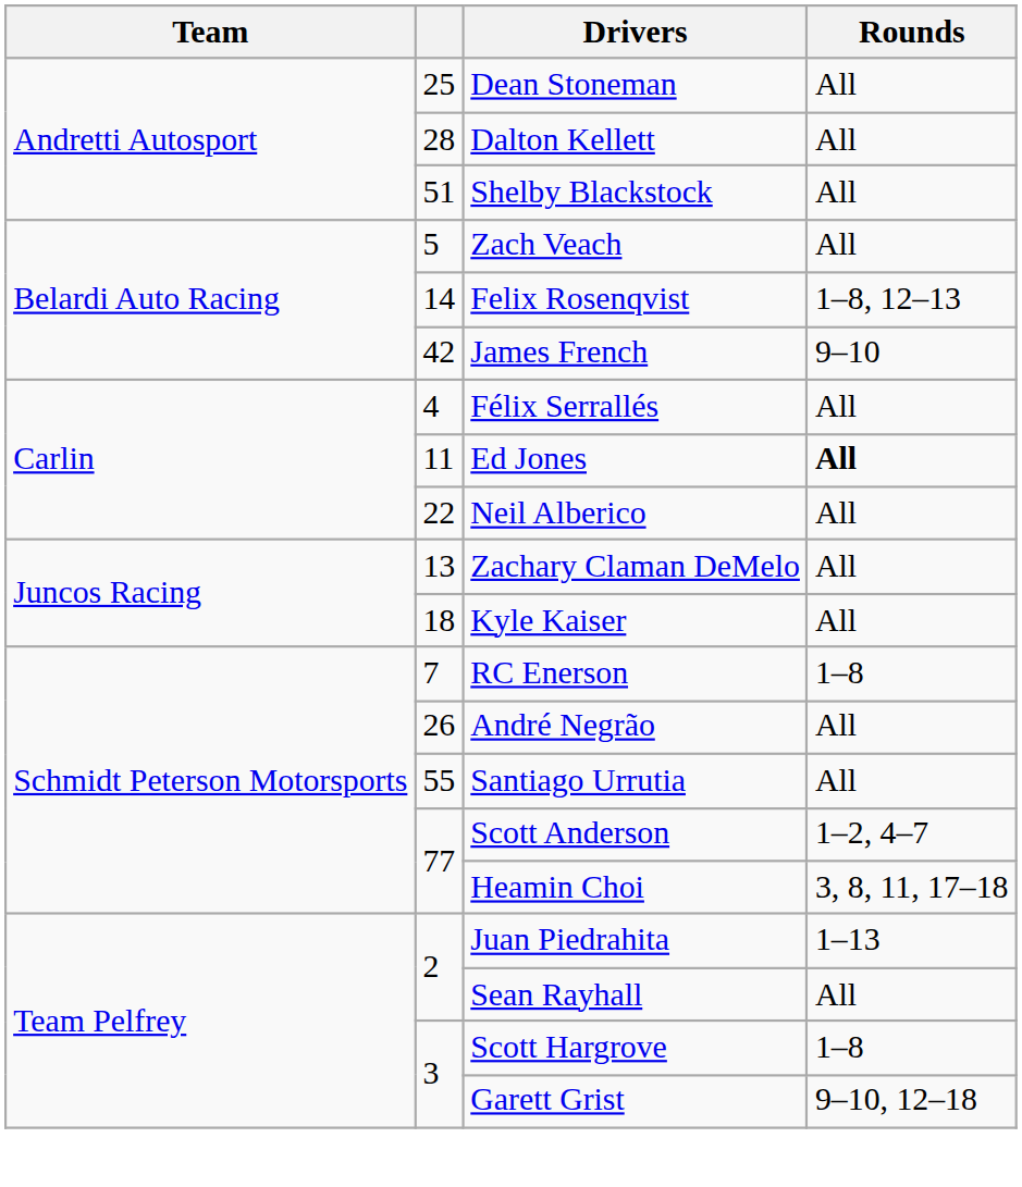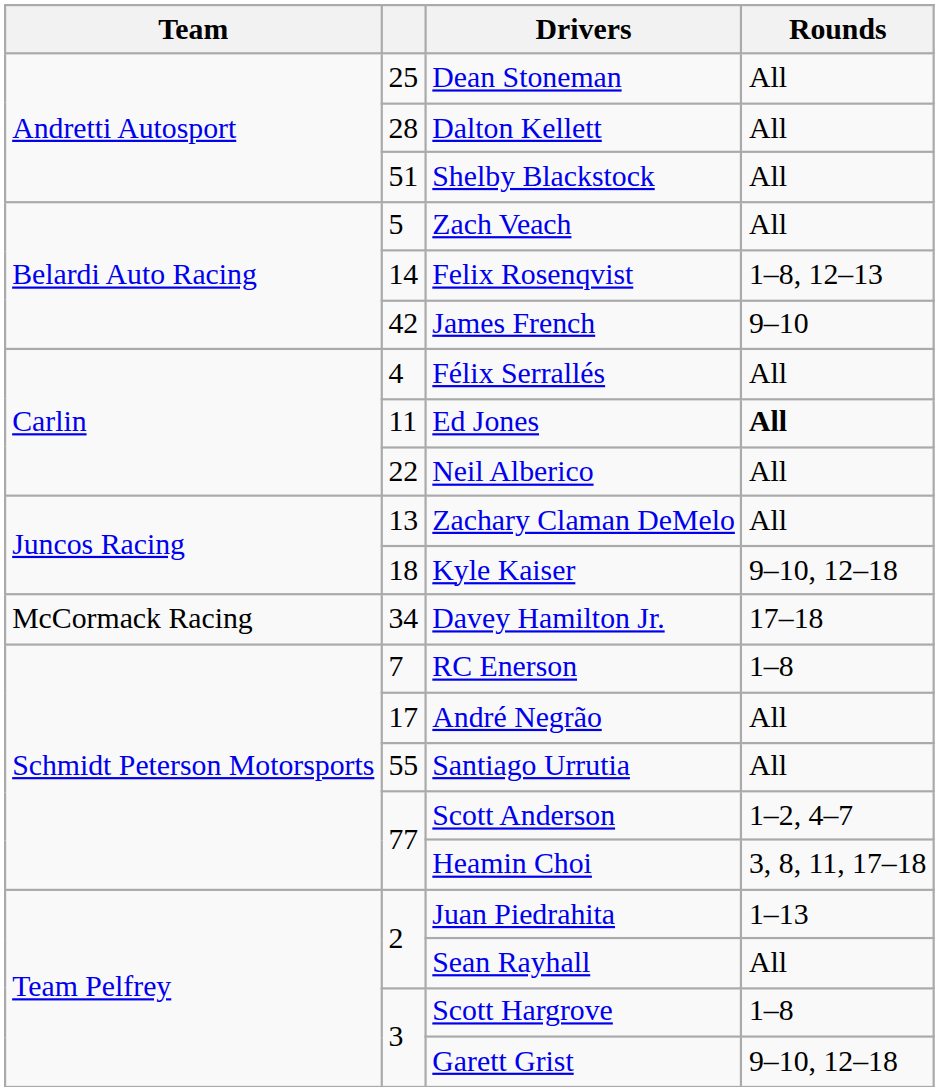Kyle Kaiser | Rounds: All -> 9–10, 12–18
+ row: McCormack Racing | 34 | Davey Hamilton Jr. | 17–18
André Negrão | column 2: 26 -> 17
